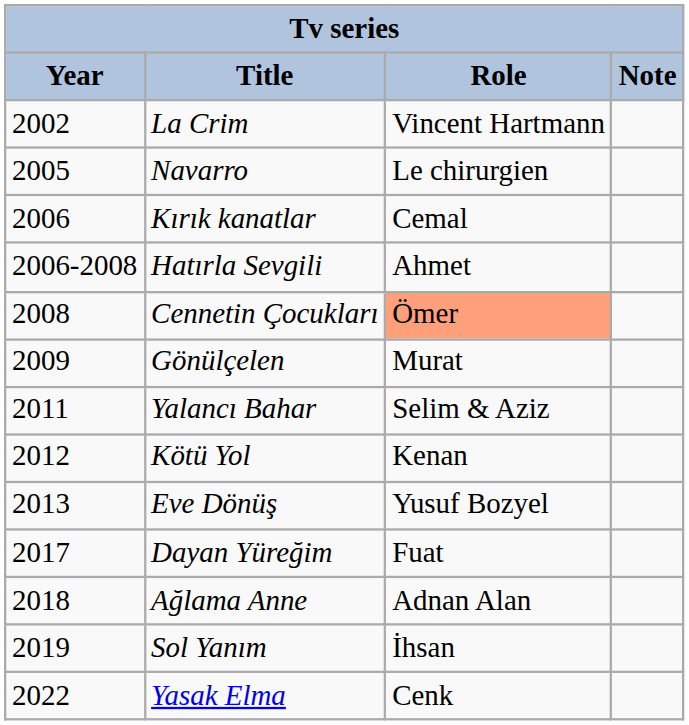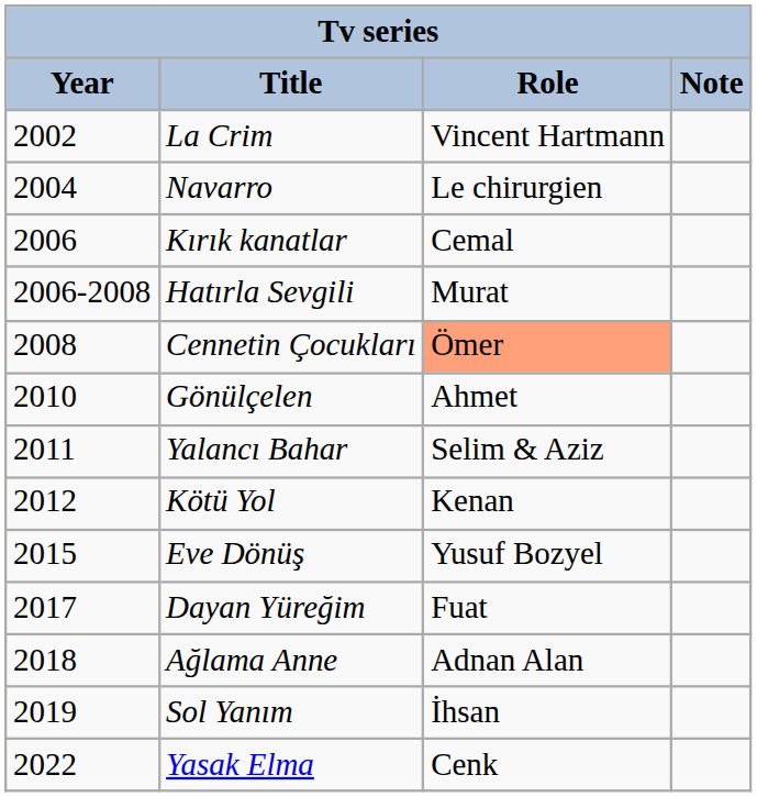Navarro | Year: 2005 -> 2004
Hatırla Sevgili | Role: Ahmet -> Murat
Gönülçelen | Year: 2009 -> 2010
Gönülçelen | Role: Murat -> Ahmet
Eve Dönüş | Year: 2013 -> 2015
